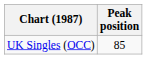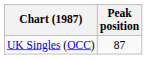UK Singles (OCC) | Peak position: 85 -> 87
